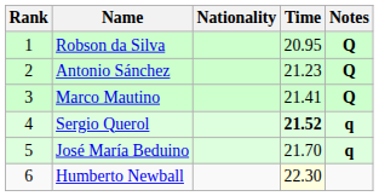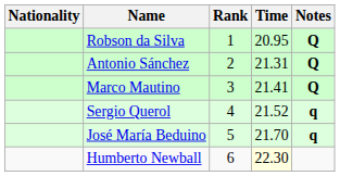columns swapped: Rank <-> Nationality
Antonio Sánchez | Time: 21.23 -> 21.31
Sergio Querol | Time: bold -> normal
